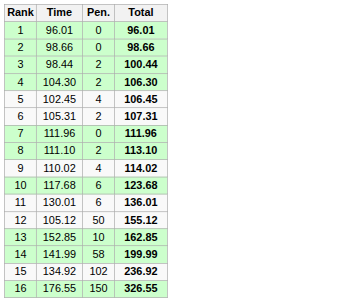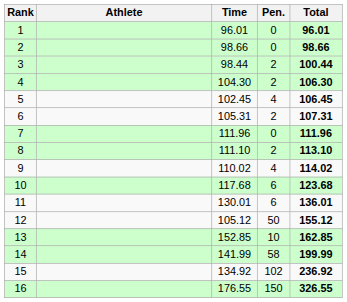+ column: Athlete
